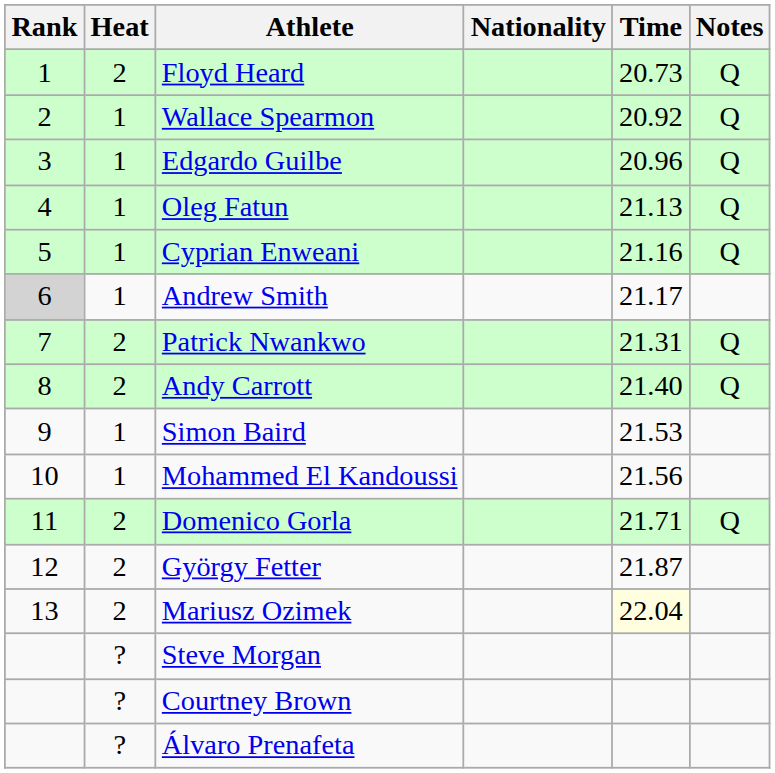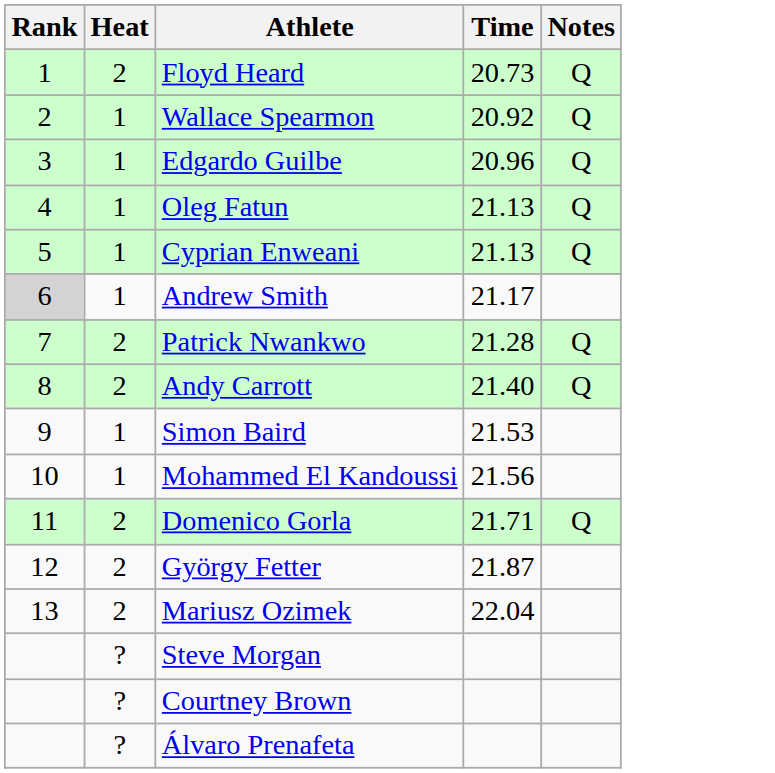- column: Nationality
Cyprian Enweani | Time: 21.16 -> 21.13
Patrick Nwankwo | Time: 21.31 -> 21.28
Mariusz Ozimek | Time: lightyellow background -> no background
